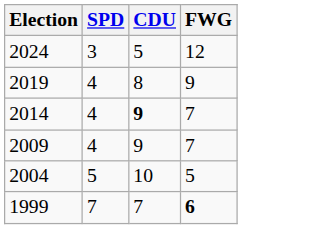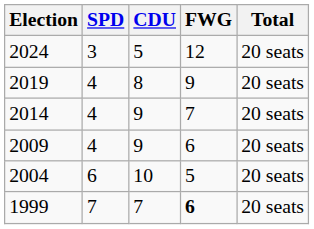+ column: Total | 20 seats | 20 seats | 20 seats | 20 seats | 20 seats | 20 seats
2014 | CDU: bold -> normal
2009 | FWG: 7 -> 6
2004 | SPD: 5 -> 6
